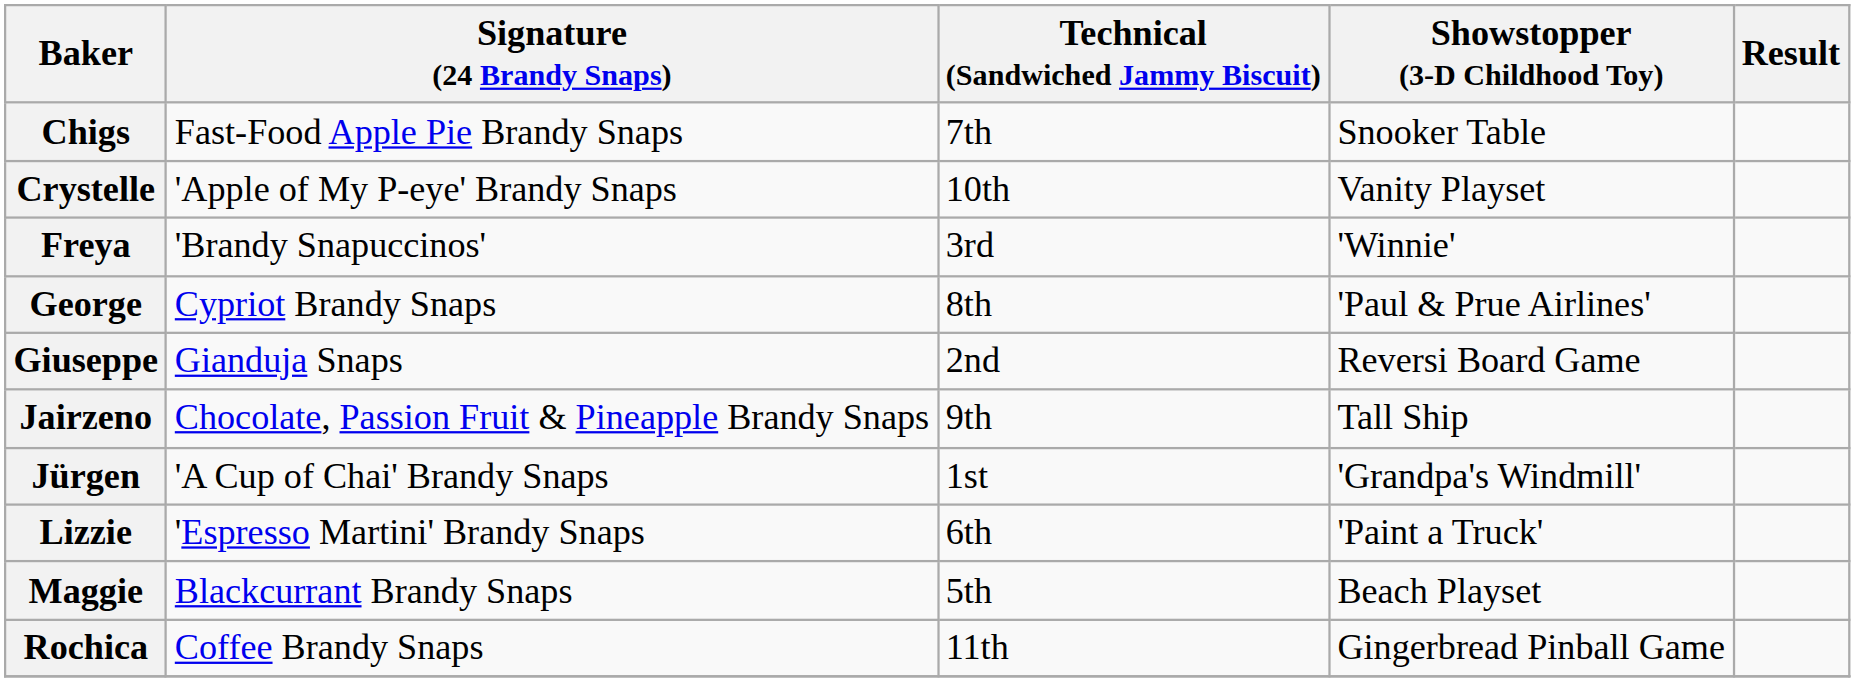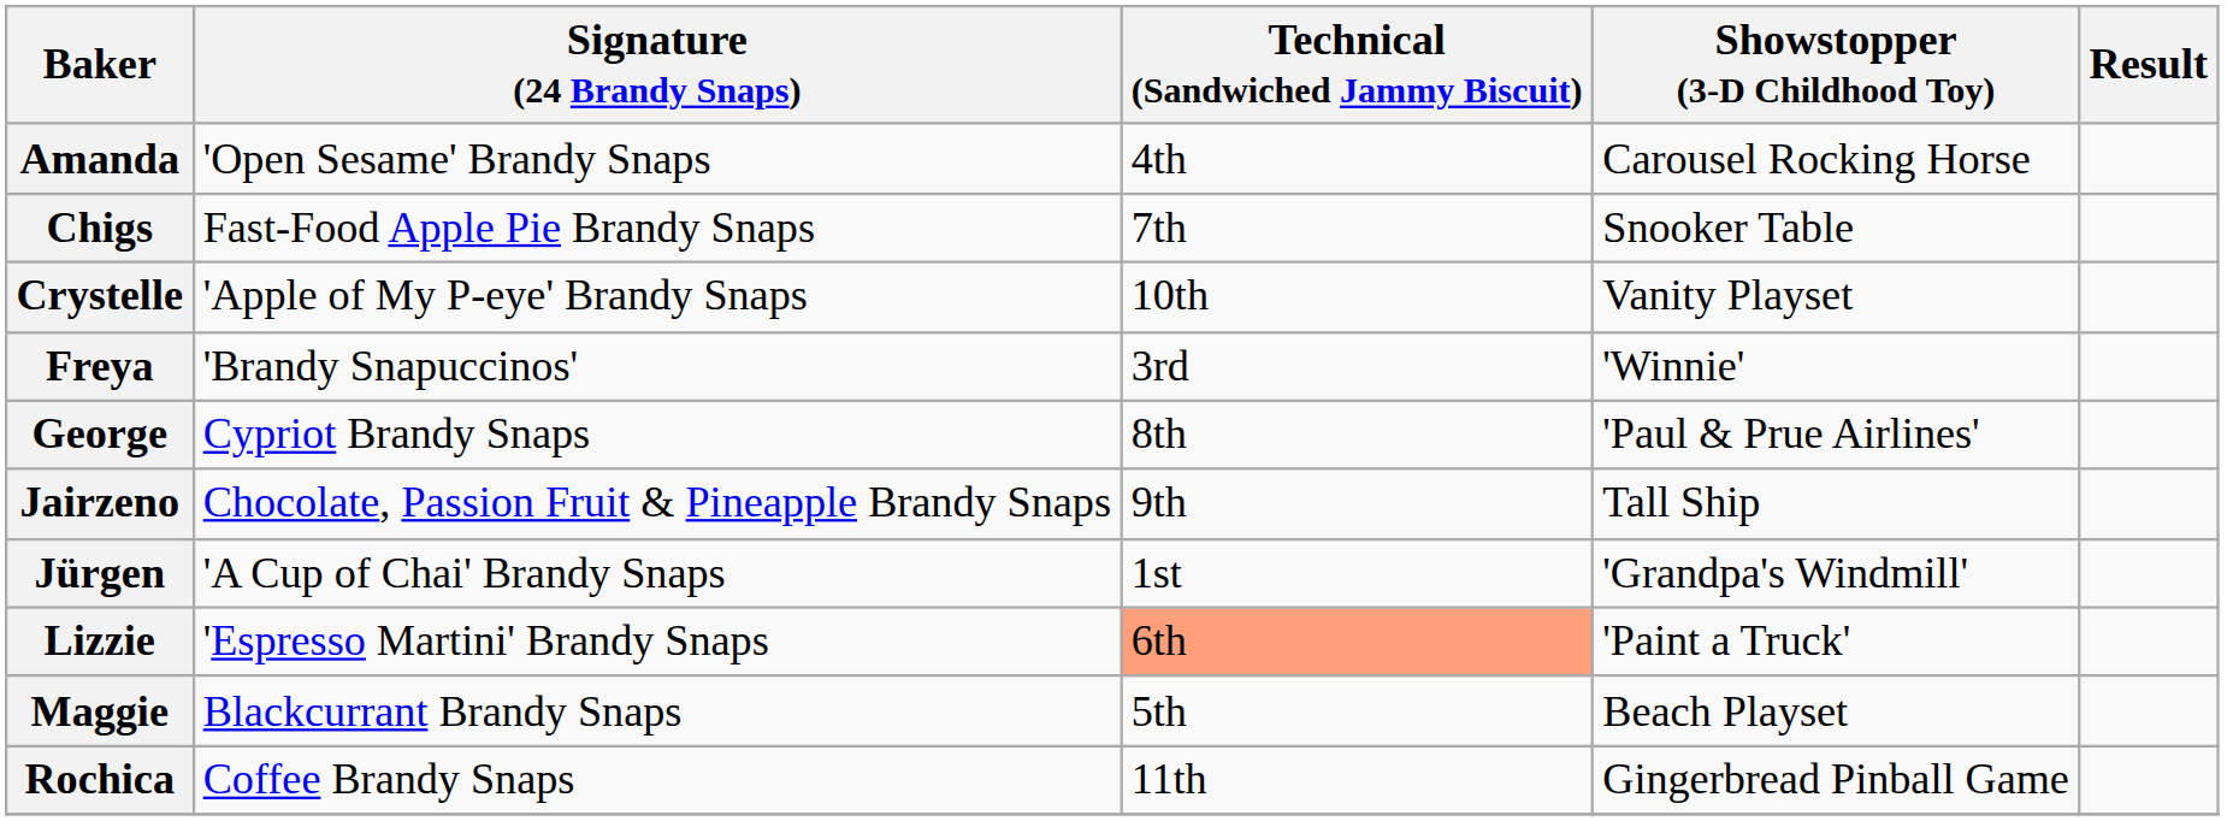+ row: Amanda | 'Open Sesame' Brandy Snaps | 4th | Carousel Rocking Horse
- row: Giuseppe | Gianduja Snaps | 2nd | Reversi Board Game
Lizzie | Technical (Sandwiched Jammy Biscuit): no background -> lightsalmon background
